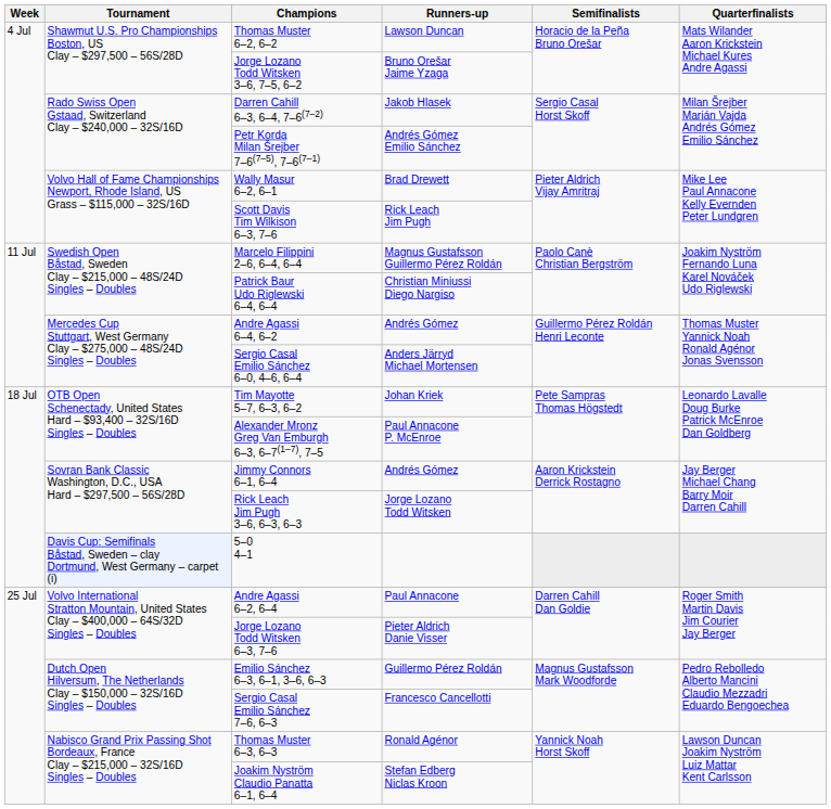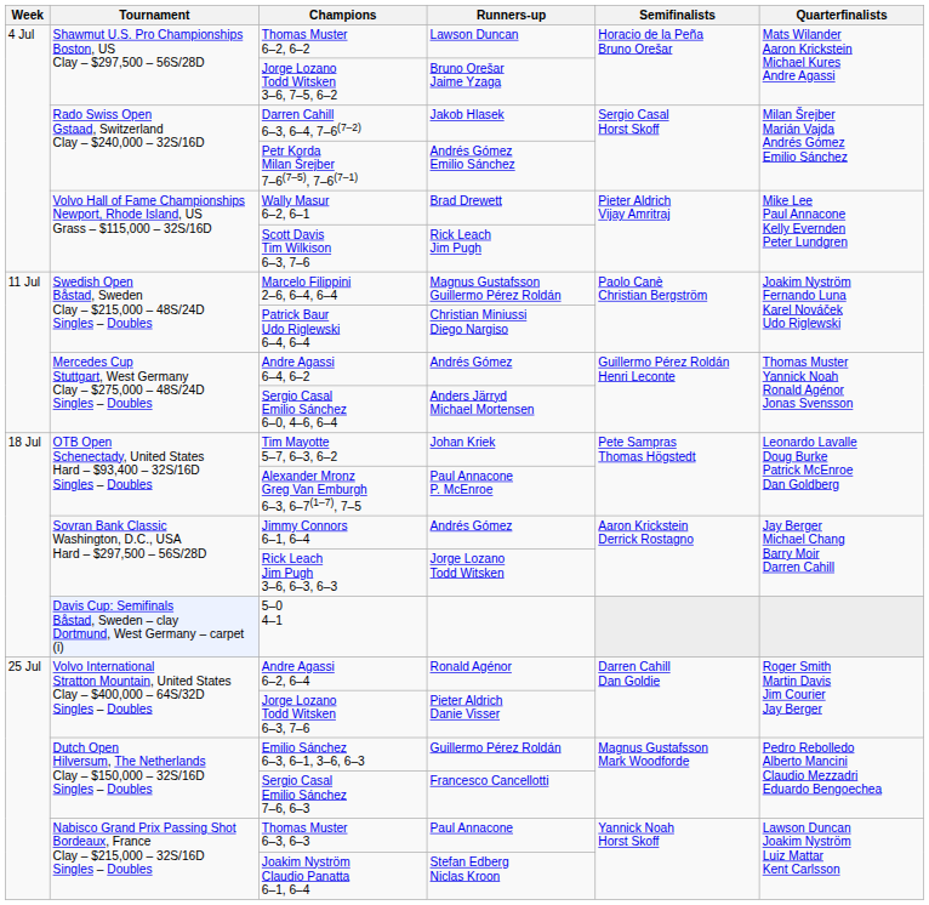Andre Agassi 6–2, 6–4 | Runners-up: Paul Annacone -> Ronald Agénor
Thomas Muster 6–3, 6–3 | Runners-up: Ronald Agénor -> Paul Annacone
